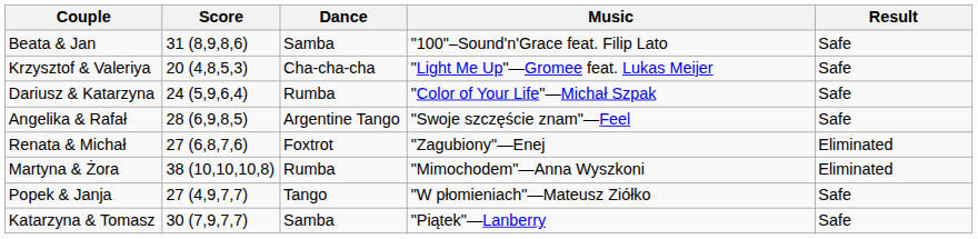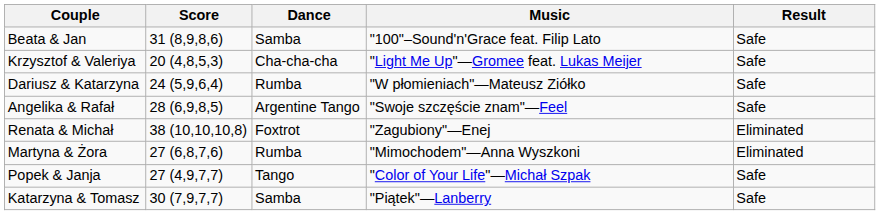Dariusz & Katarzyna | Music: "Color of Your Life"—Michał Szpak -> "W płomieniach"—Mateusz Ziółko
Renata & Michał | Score: 27 (6,8,7,6) -> 38 (10,10,10,8)
Martyna & Żora | Score: 38 (10,10,10,8) -> 27 (6,8,7,6)
Popek & Janja | Music: "W płomieniach"—Mateusz Ziółko -> "Color of Your Life"—Michał Szpak
